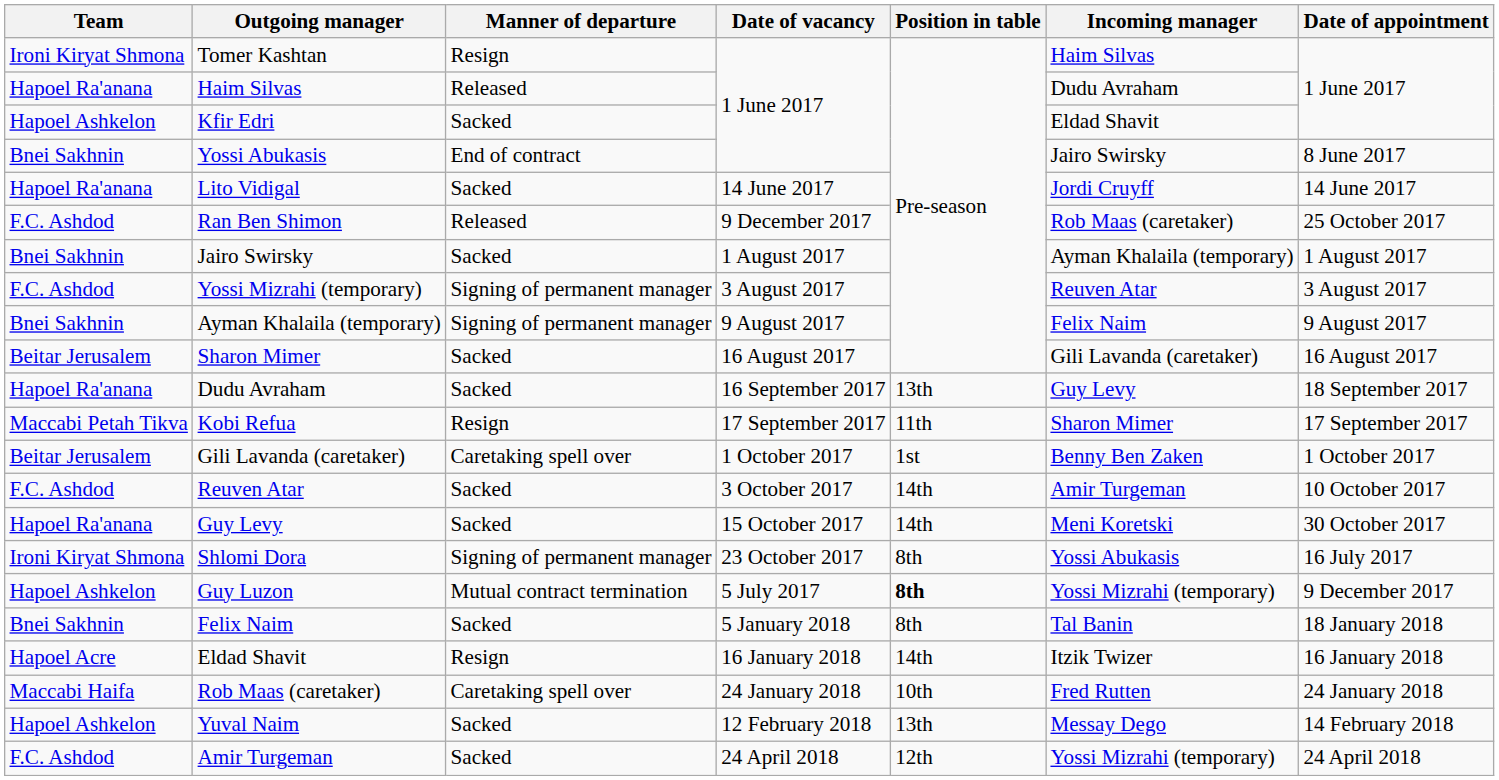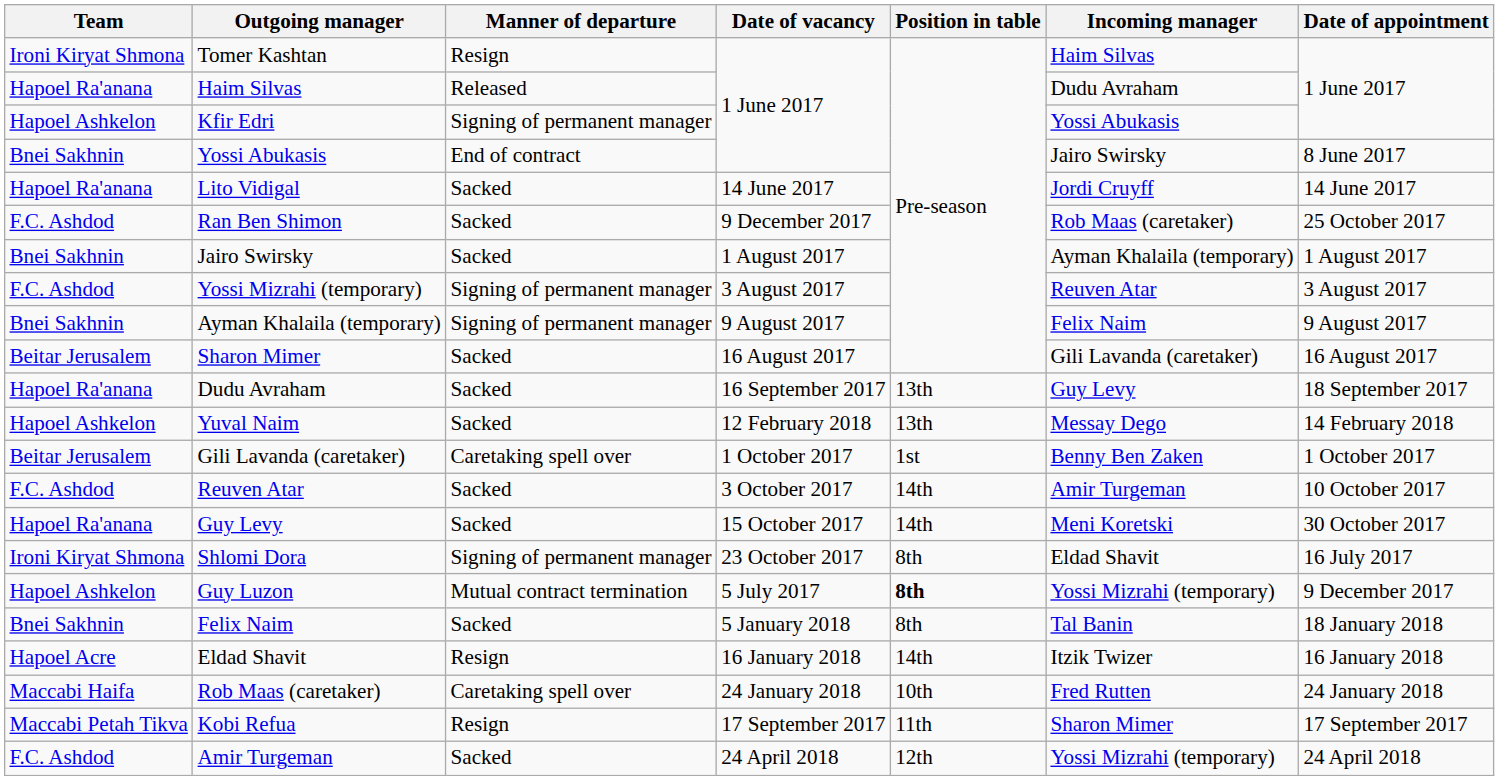Kfir Edri | Manner of departure: Sacked -> Signing of permanent manager
Kfir Edri | Incoming manager: Eldad Shavit -> Yossi Abukasis
Ran Ben Shimon | Manner of departure: Released -> Sacked
rows swapped: Kobi Refua <-> Yuval Naim
Shlomi Dora | Incoming manager: Yossi Abukasis -> Eldad Shavit
